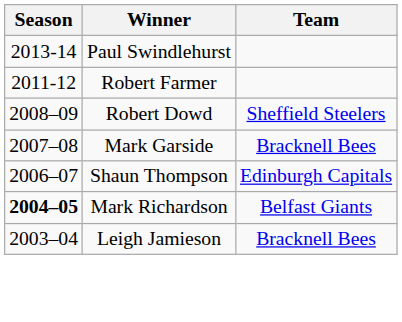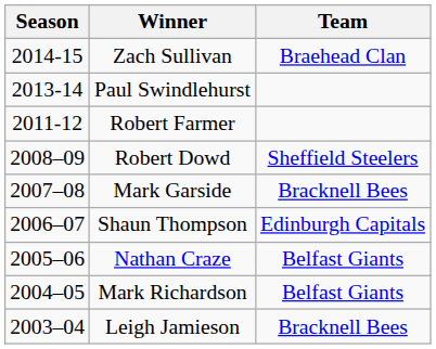+ row: 2014-15 | Zach Sullivan | Braehead Clan
+ row: 2005–06 | Nathan Craze | Belfast Giants
Mark Richardson | Season: bold -> normal
